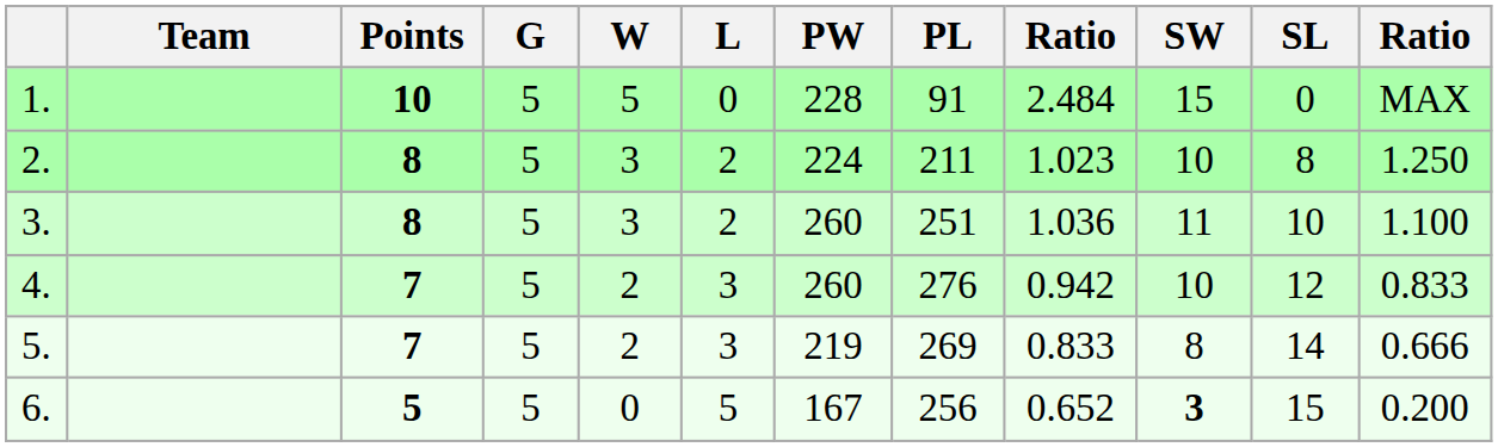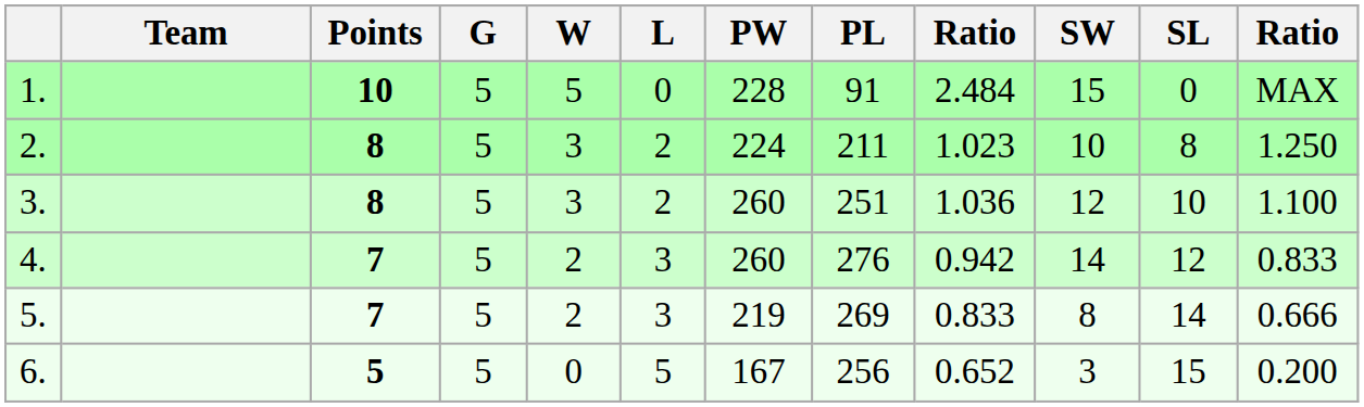3. | SW: 11 -> 12
4. | SW: 10 -> 14
6. | SW: bold -> normal
